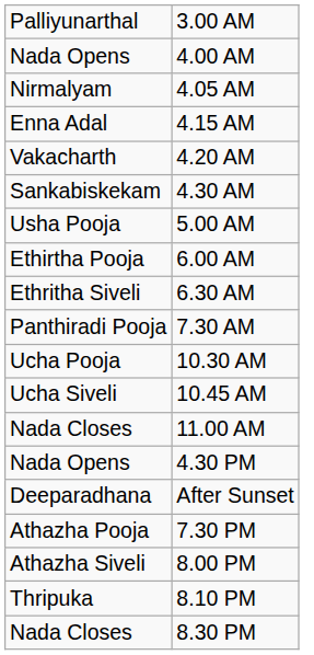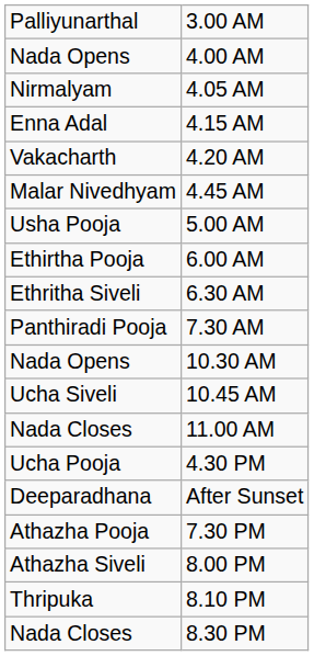- row: Sankabiskekam | 4.30 AM
+ row: Malar Nivedhyam | 4.45 AM
10.30 AM | column 1: Ucha Pooja -> Nada Opens
4.30 PM | column 1: Nada Opens -> Ucha Pooja
